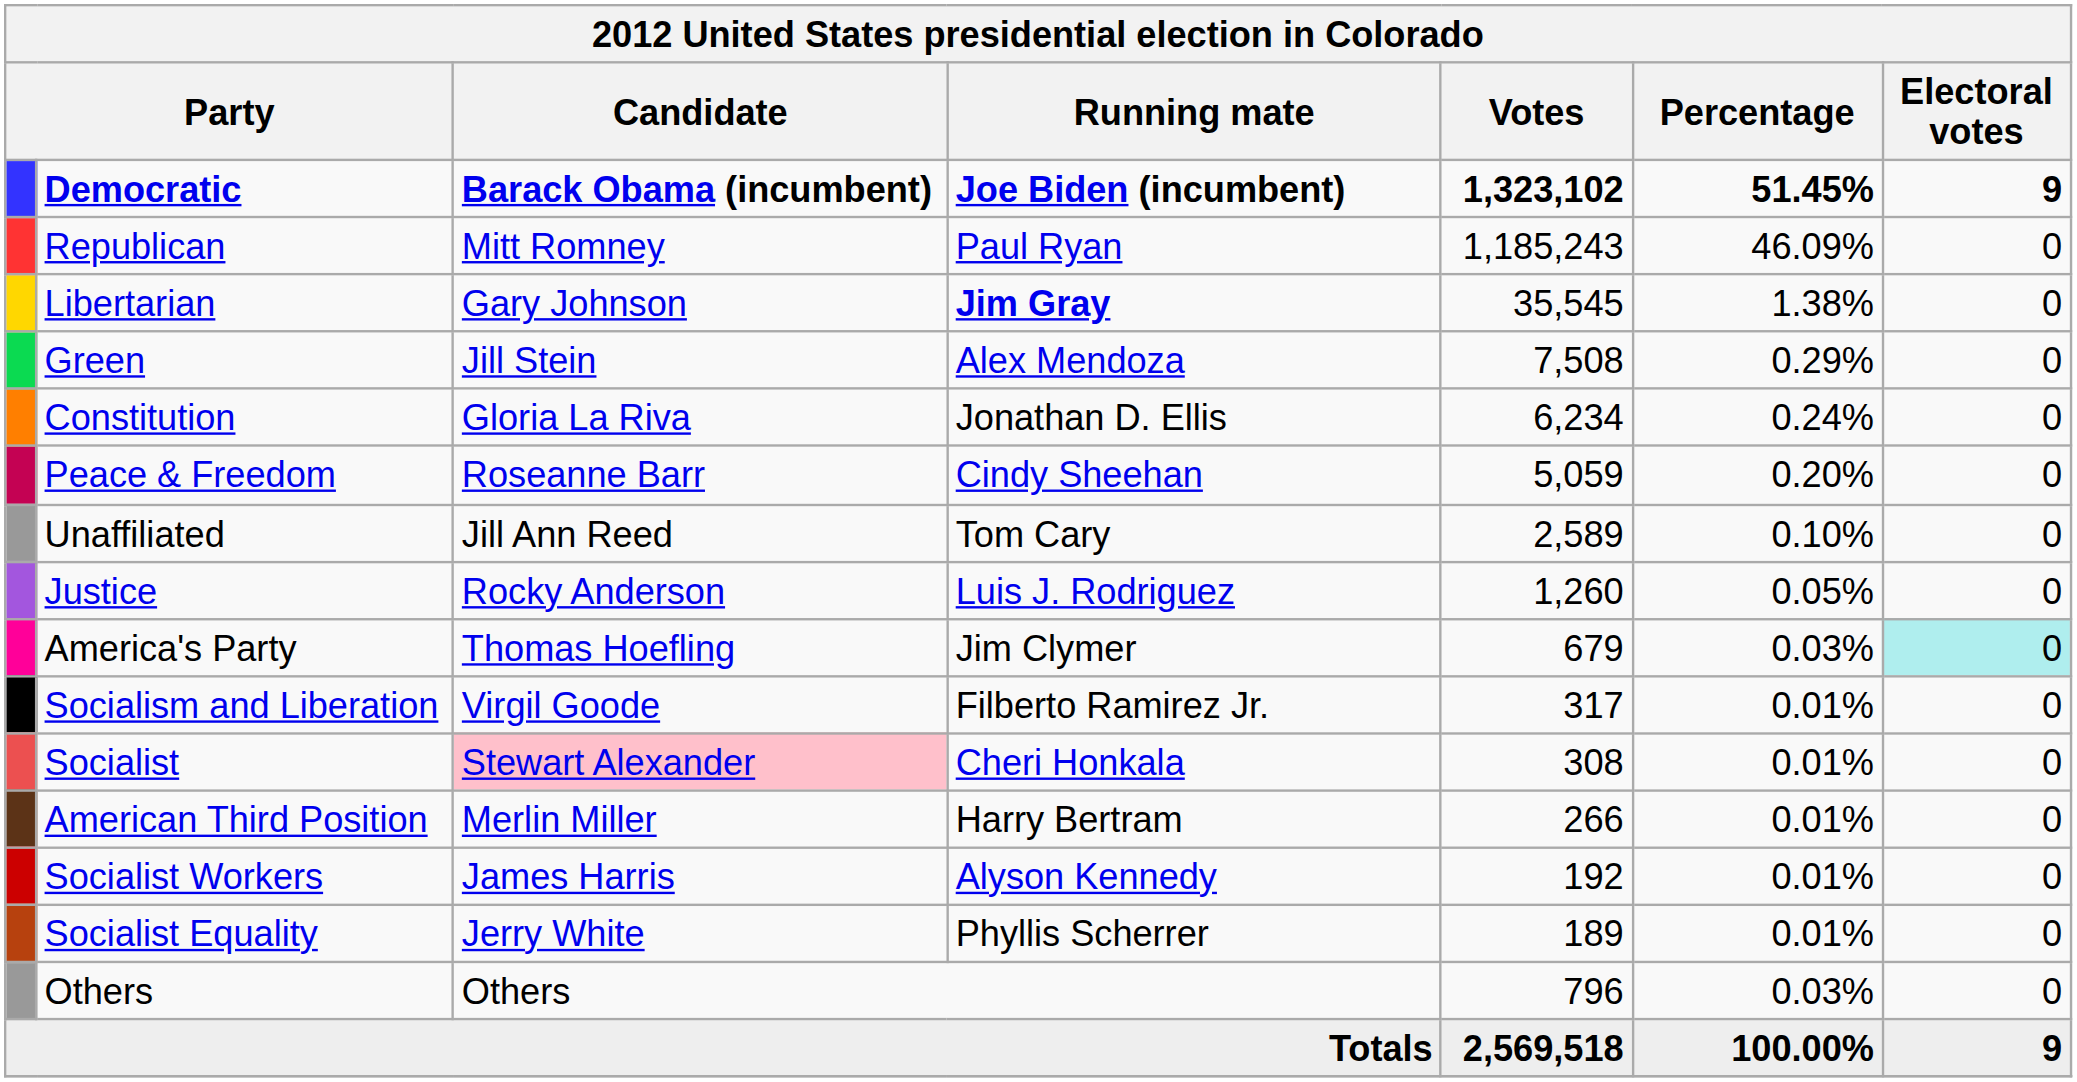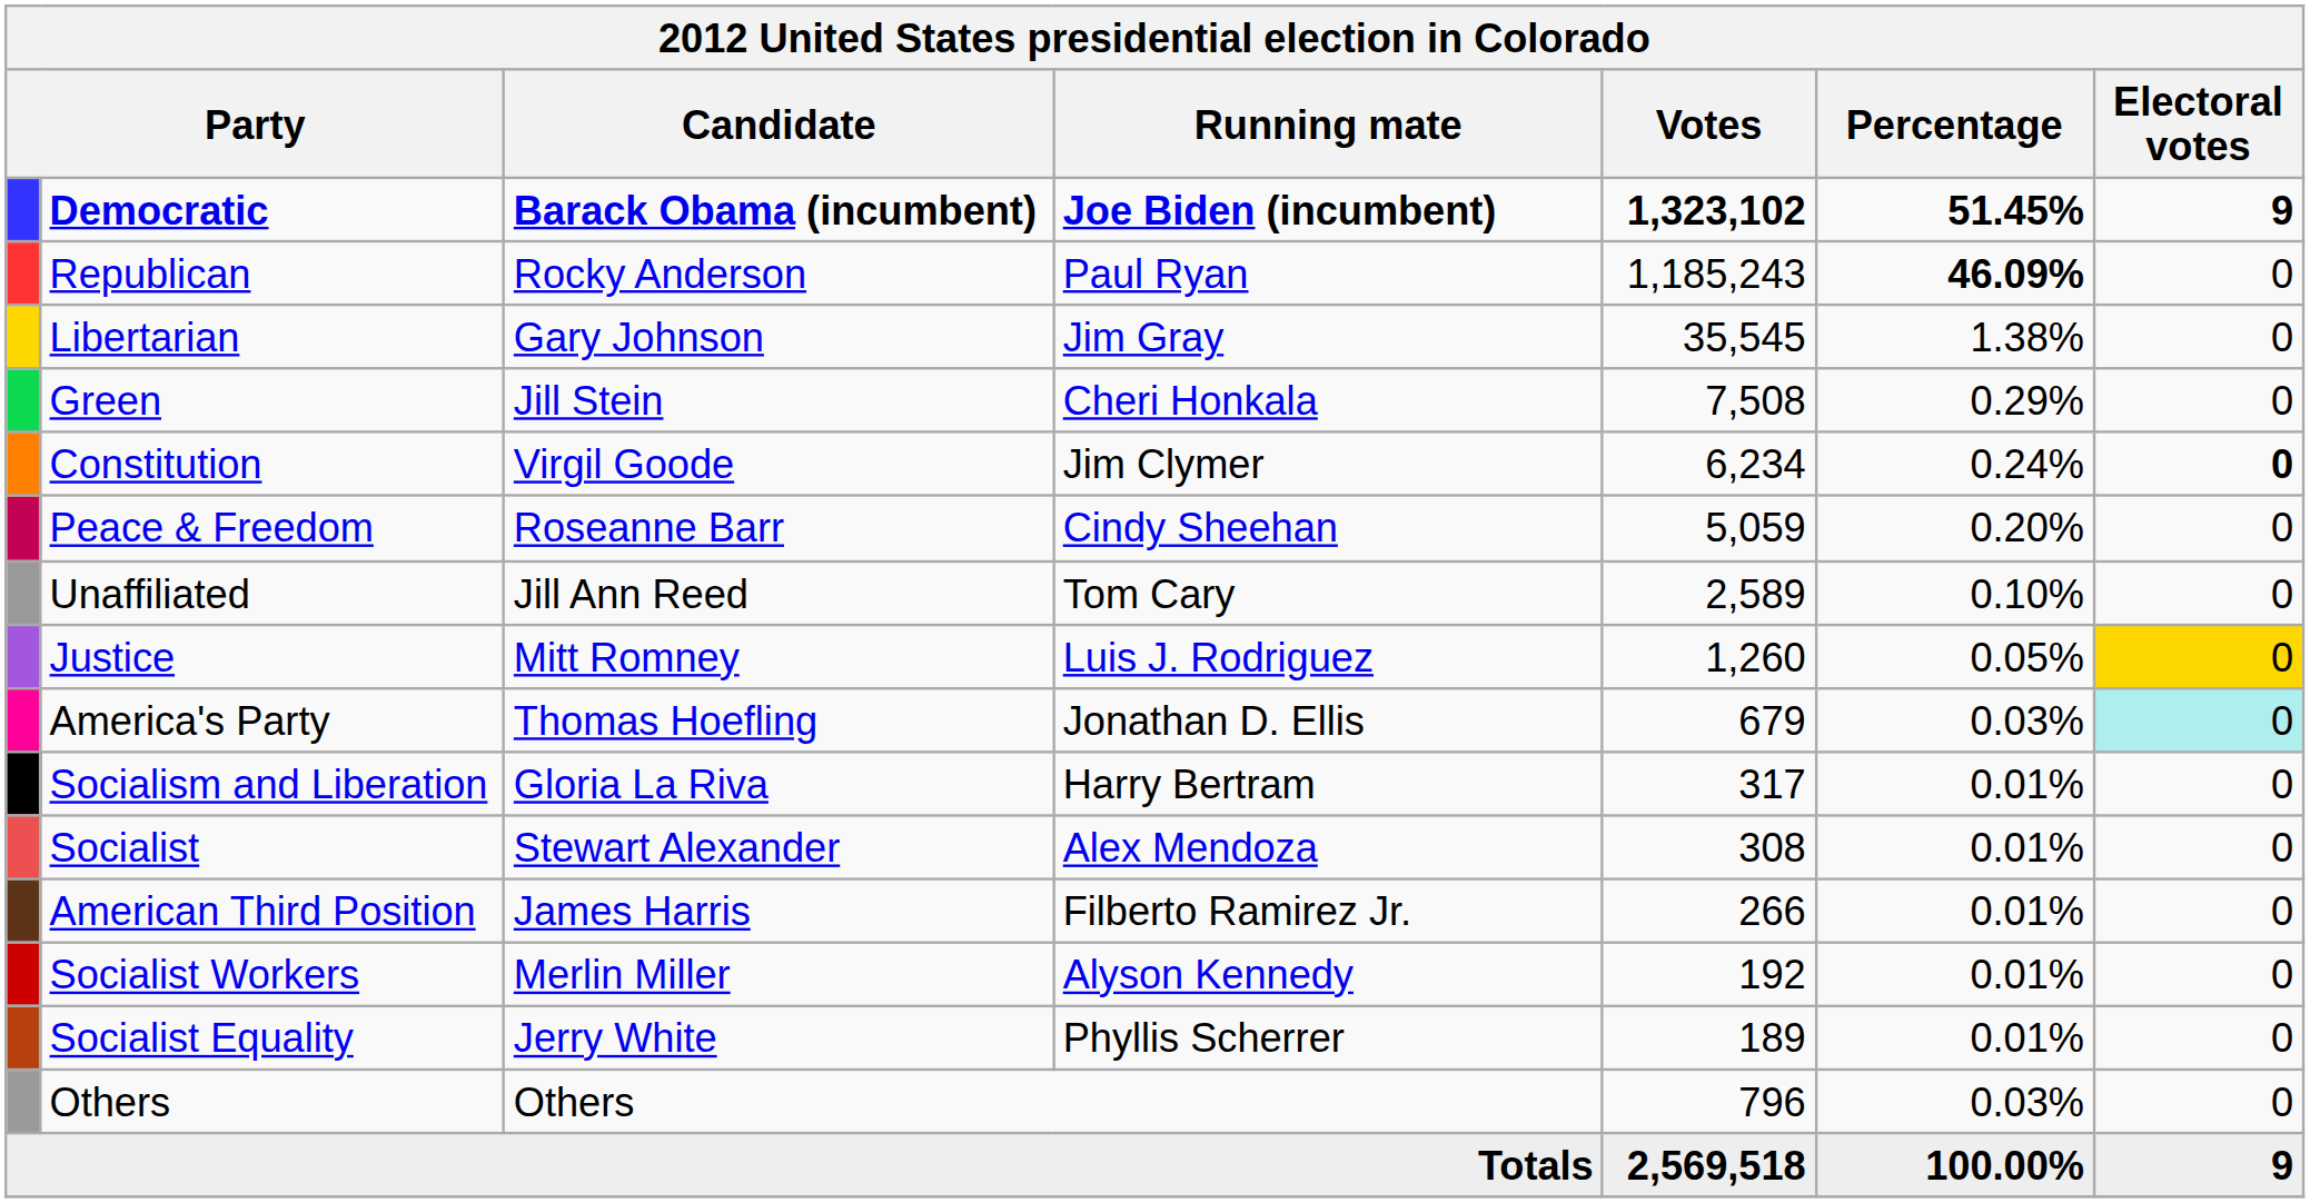Republican | Candidate: Mitt Romney -> Rocky Anderson
Republican | Percentage: normal -> bold
Libertarian | Running mate: bold -> normal
Green | Running mate: Alex Mendoza -> Cheri Honkala
Constitution | Candidate: Gloria La Riva -> Virgil Goode
Constitution | Running mate: Jonathan D. Ellis -> Jim Clymer
Constitution | Electoral votes: normal -> bold
Justice | Candidate: Rocky Anderson -> Mitt Romney
Justice | Electoral votes: no background -> gold background
America's Party | Running mate: Jim Clymer -> Jonathan D. Ellis
Socialism and Liberation | Candidate: Virgil Goode -> Gloria La Riva
Socialism and Liberation | Running mate: Filberto Ramirez Jr. -> Harry Bertram
Socialist | Candidate: pink background -> no background
Socialist | Running mate: Cheri Honkala -> Alex Mendoza
American Third Position | Candidate: Merlin Miller -> James Harris
American Third Position | Running mate: Harry Bertram -> Filberto Ramirez Jr.
Socialist Workers | Candidate: James Harris -> Merlin Miller
